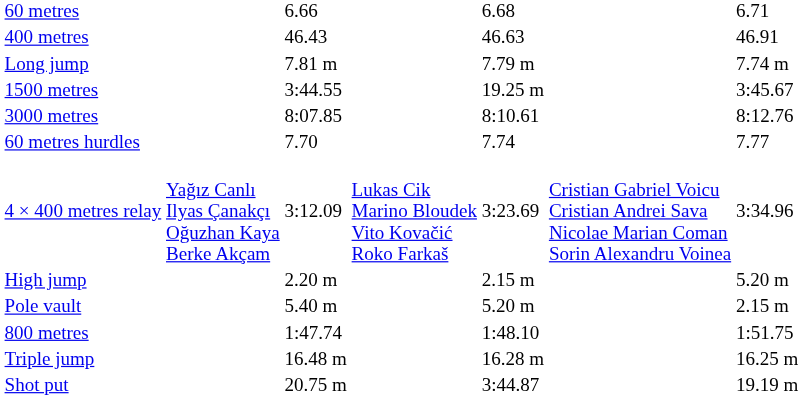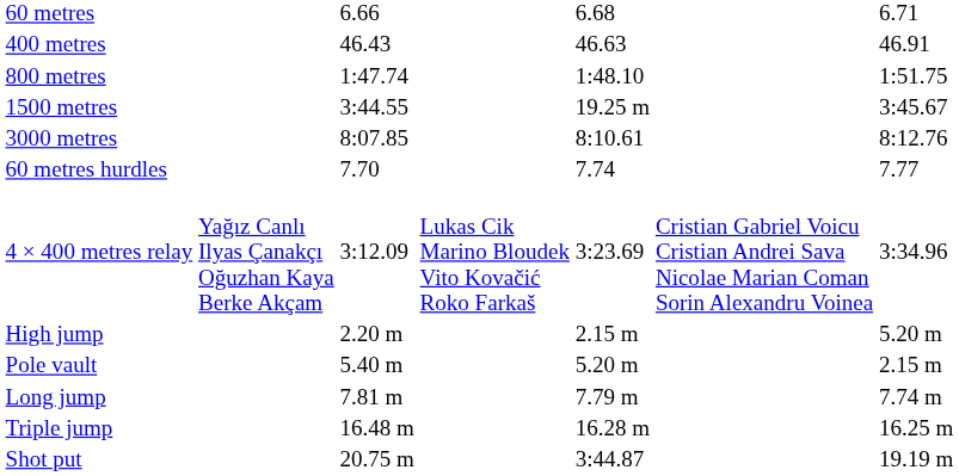rows swapped: 800 metres <-> Long jump
